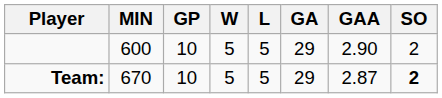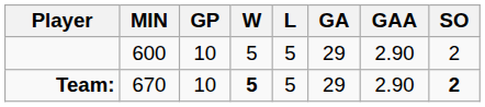Team: | W: normal -> bold
Team: | GAA: 2.87 -> 2.90
